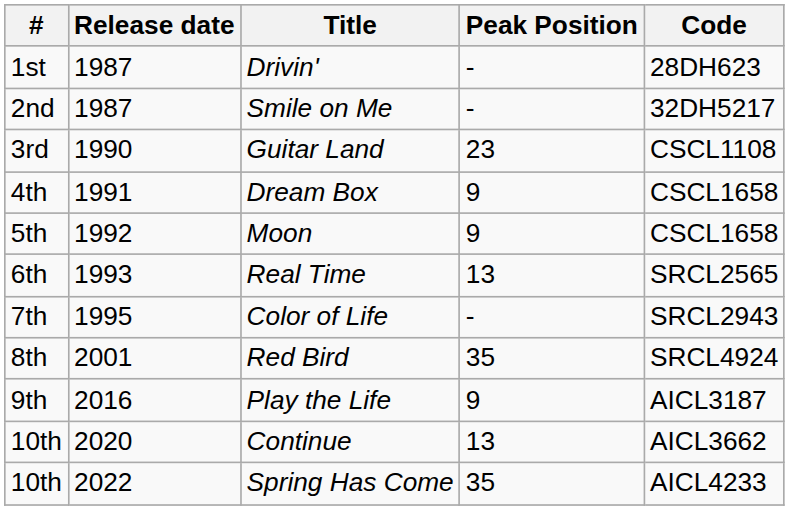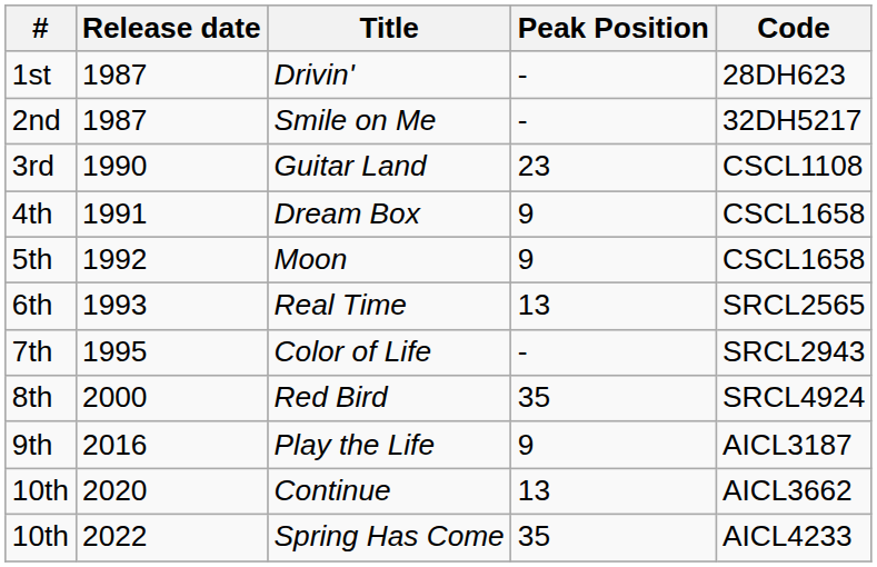Red Bird | Release date: 2001 -> 2000
